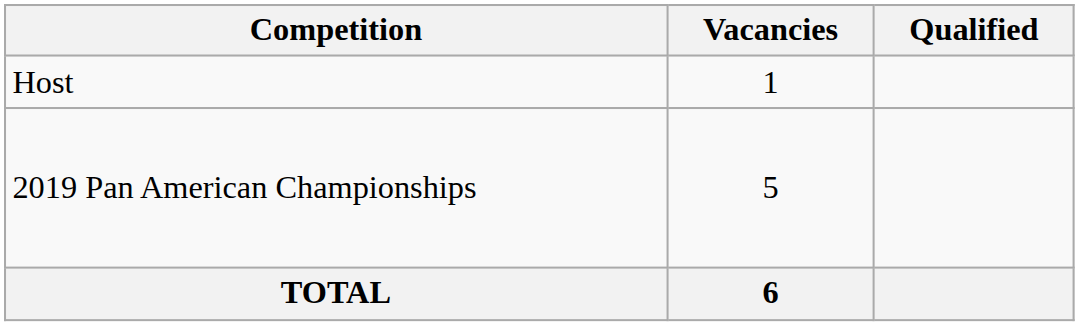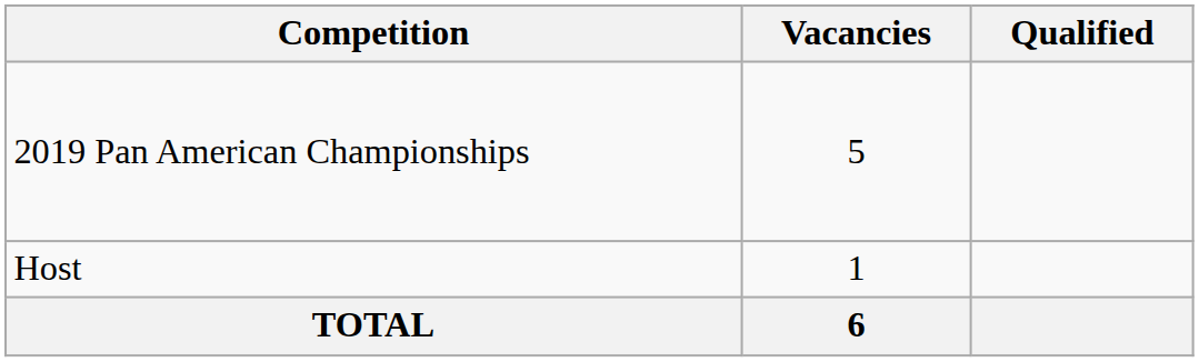rows swapped: Host <-> 2019 Pan American Championships
